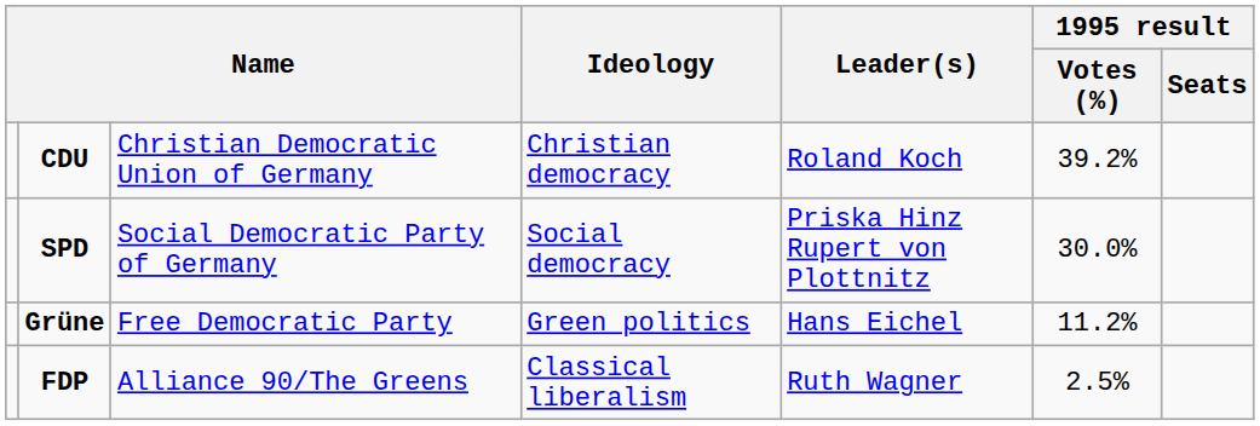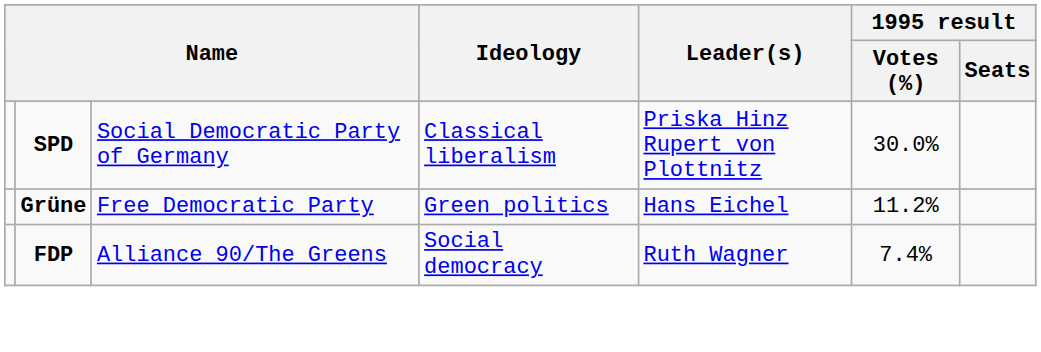- row: CDU | Christian Democratic Union of Germany | Christian democracy | Roland Koch | 39.2%
SPD | Ideology: Social democracy -> Classical liberalism
FDP | Ideology: Classical liberalism -> Social democracy
FDP | 1995 result / Votes (%): 2.5% -> 7.4%
